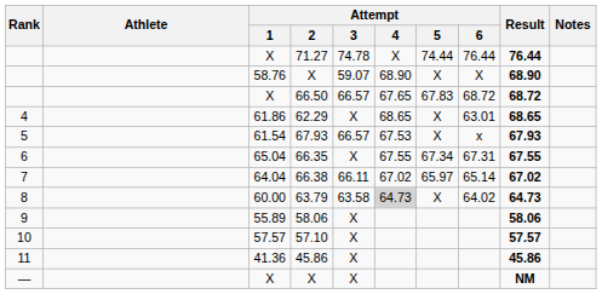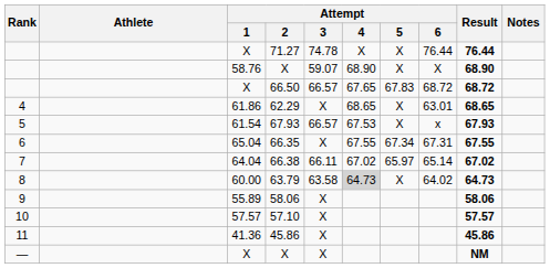71.27 | Attempt / 5: 74.44 -> X
